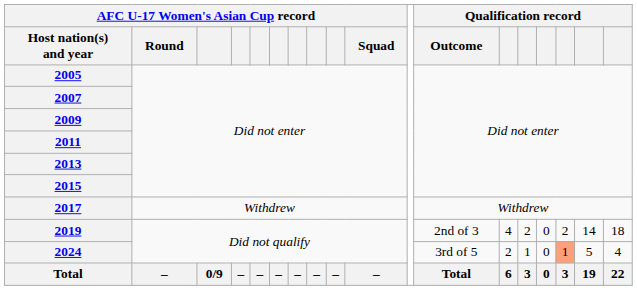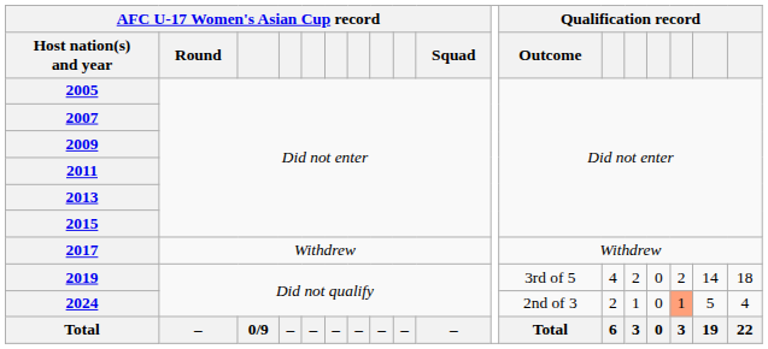2019 | Qualification record / Outcome: 2nd of 3 -> 3rd of 5
2024 | Qualification record / Outcome: 3rd of 5 -> 2nd of 3
